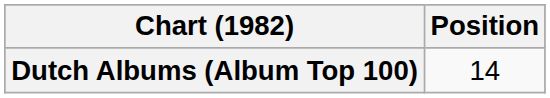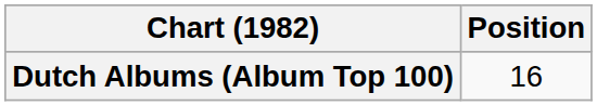Dutch Albums (Album Top 100) | Position: 14 -> 16
